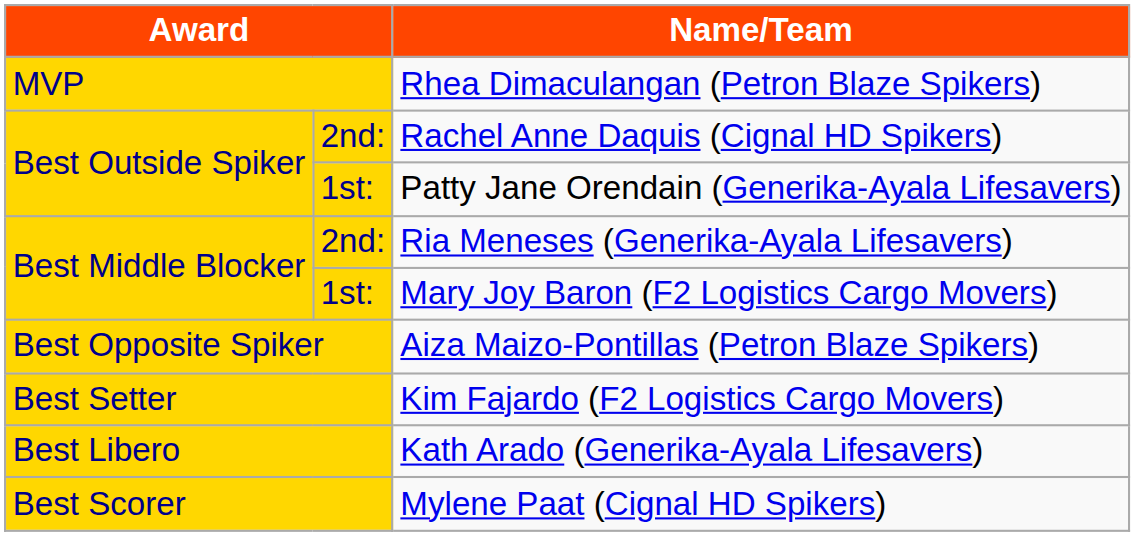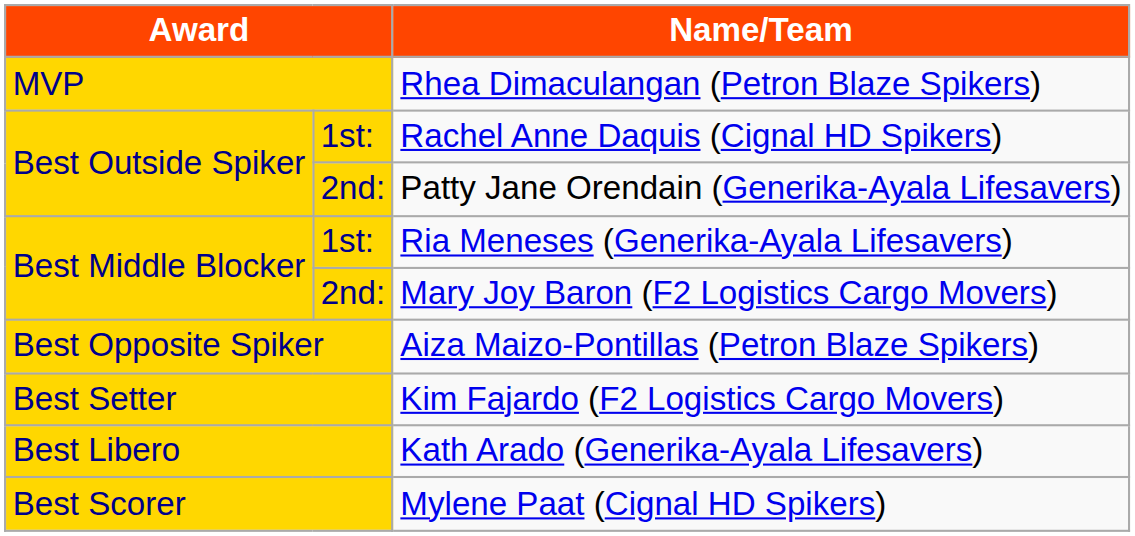Rachel Anne Daquis (Cignal HD Spikers) | column 2: 2nd: -> 1st:
Patty Jane Orendain (Generika-Ayala Lifesavers) | column 2: 1st: -> 2nd:
Ria Meneses (Generika-Ayala Lifesavers) | column 2: 2nd: -> 1st:
Mary Joy Baron (F2 Logistics Cargo Movers) | column 2: 1st: -> 2nd:
